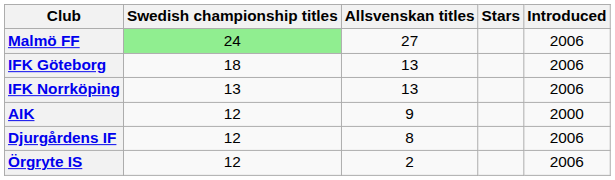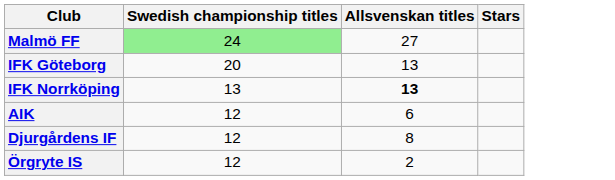- column: Introduced | 2006 | 2006 | 2006 | 2000 | 2006 | 2006
IFK Göteborg | Swedish championship titles: 18 -> 20
IFK Norrköping | Allsvenskan titles: normal -> bold
AIK | Allsvenskan titles: 9 -> 6
